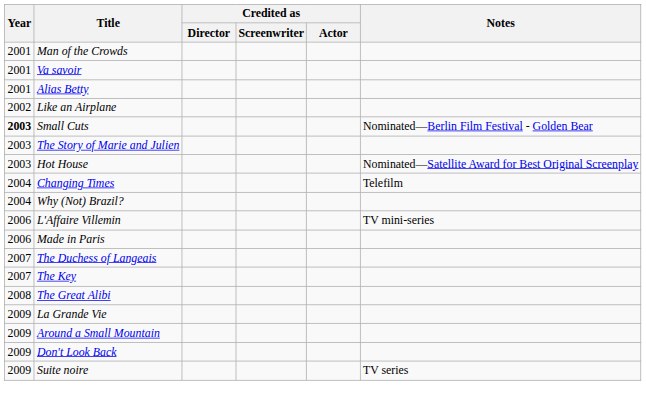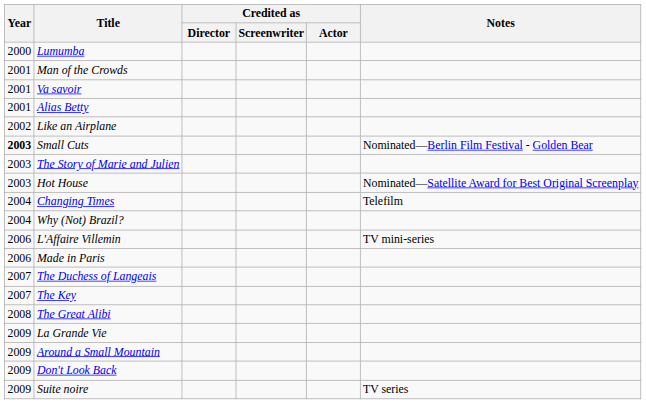+ row: 2000 | Lumumba
